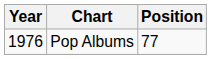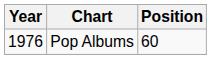Pop Albums | Position: 77 -> 60
